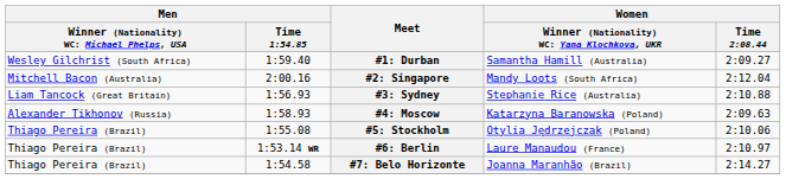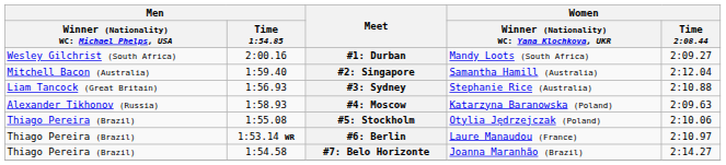#1: Durban | Men / Time 1:54.85: 1:59.40 -> 2:00.16
#1: Durban | column 4: Samantha Hamill (Australia) -> Mandy Loots (South Africa)
#2: Singapore | Men / Time 1:54.85: 2:00.16 -> 1:59.40
#2: Singapore | column 4: Mandy Loots (South Africa) -> Samantha Hamill (Australia)
